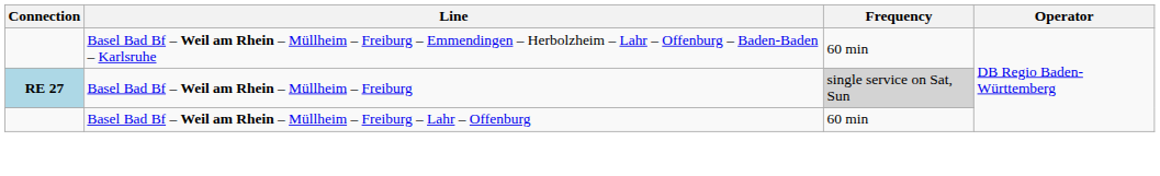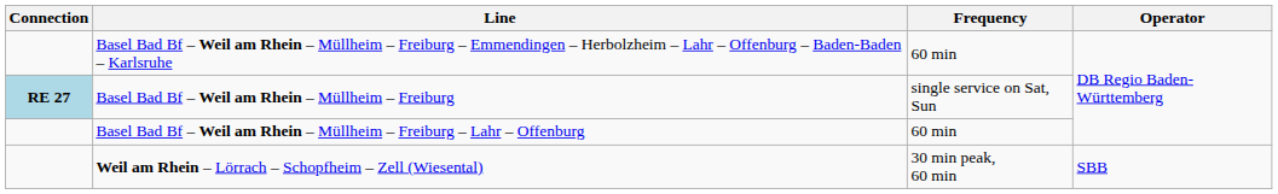Basel Bad Bf – Weil am Rhein – Müllheim – Freiburg | Frequency: lightgrey background -> no background
+ row: Weil am Rhein – Lörrach – Schopfheim – Zell (Wiesental) | 30 min peak, 60 min | SBB
